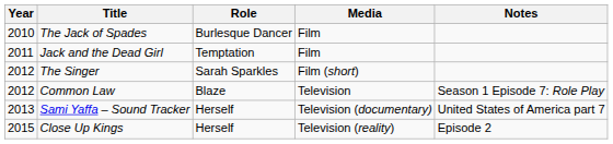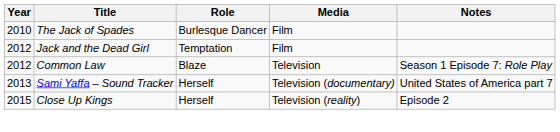Jack and the Dead Girl | Year: 2011 -> 2012
- row: 2012 | The Singer | Sarah Sparkles | Film (short)
